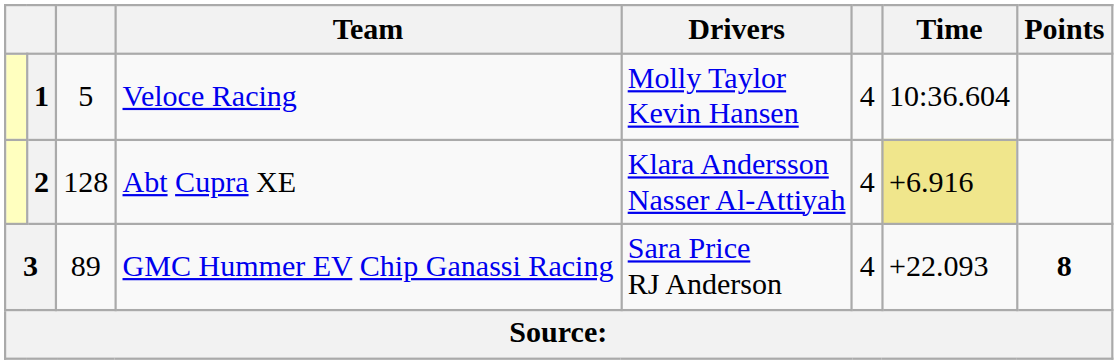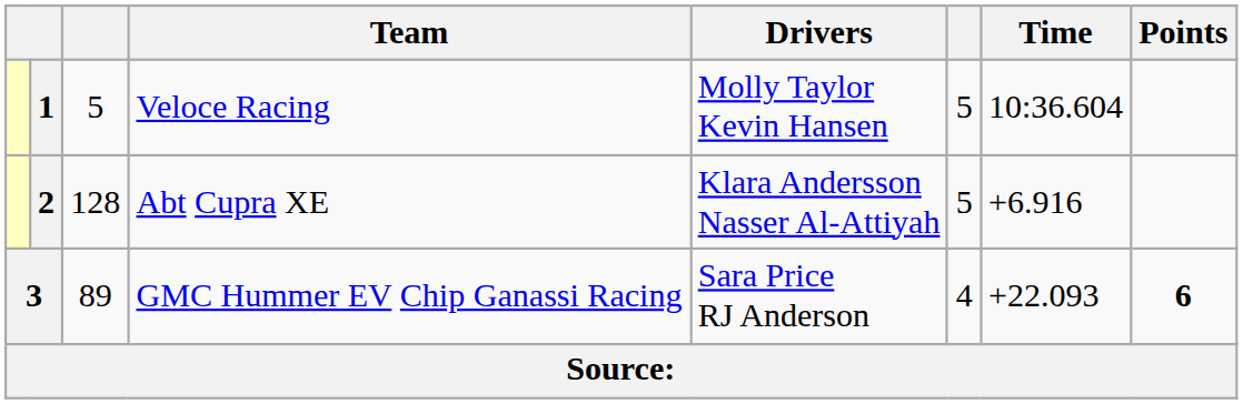1 | column 6: 4 -> 5
2 | column 6: 4 -> 5
2 | Time: khaki background -> no background
3 | Points: 8 -> 6
